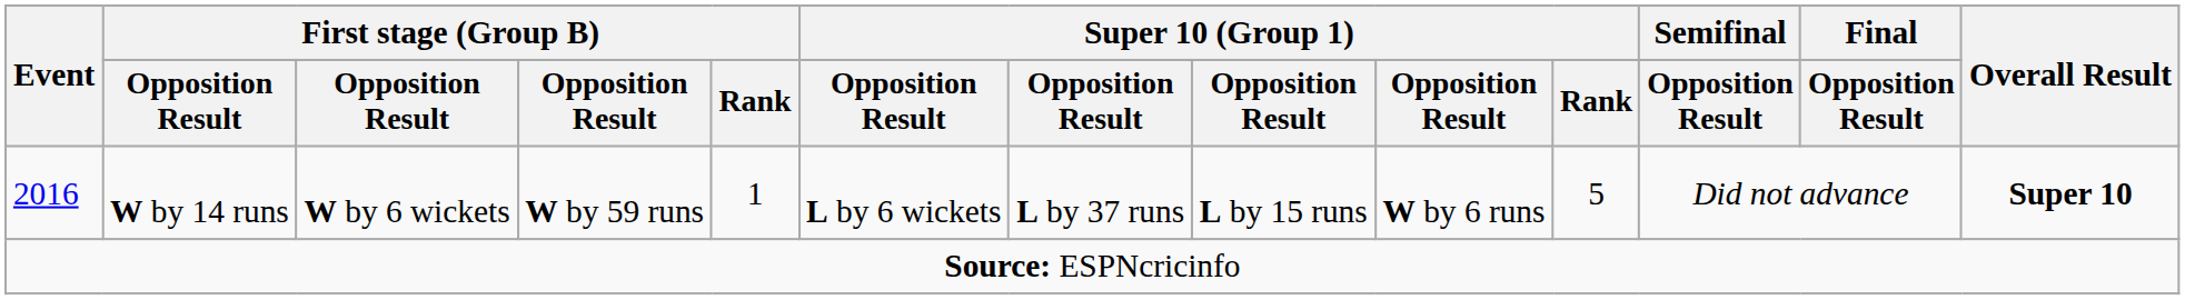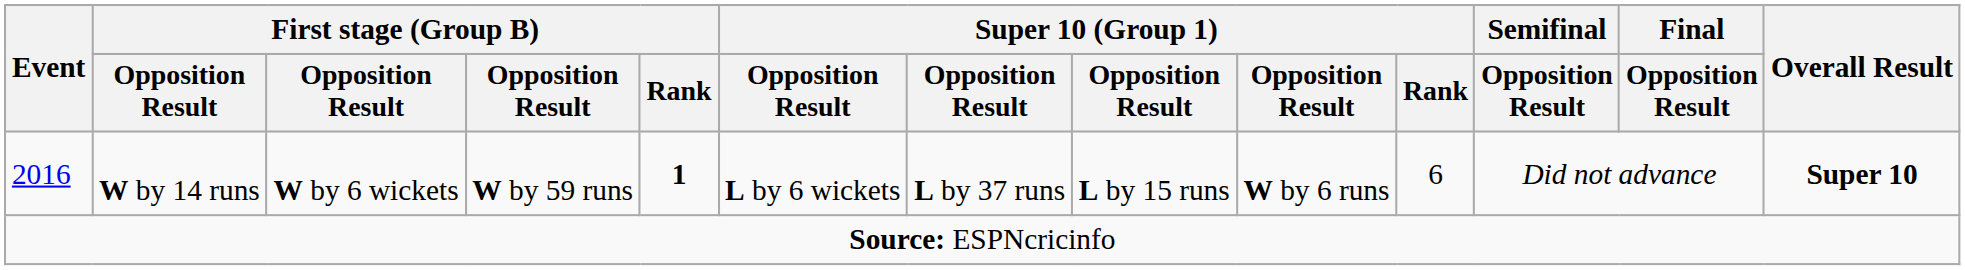2016 | First stage (Group B) / Rank: normal -> bold
2016 | Super 10 (Group 1) / Rank: 5 -> 6
